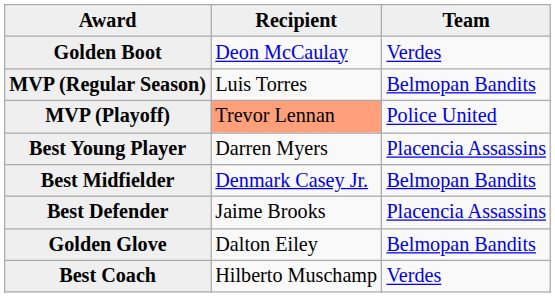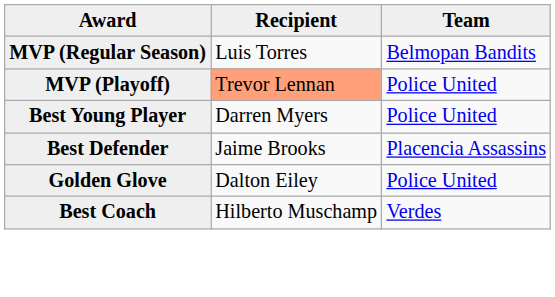- row: Golden Boot | Deon McCaulay | Verdes
Best Young Player | Team: Placencia Assassins -> Police United
- row: Best Midfielder | Denmark Casey Jr. | Belmopan Bandits
Golden Glove | Team: Belmopan Bandits -> Police United
